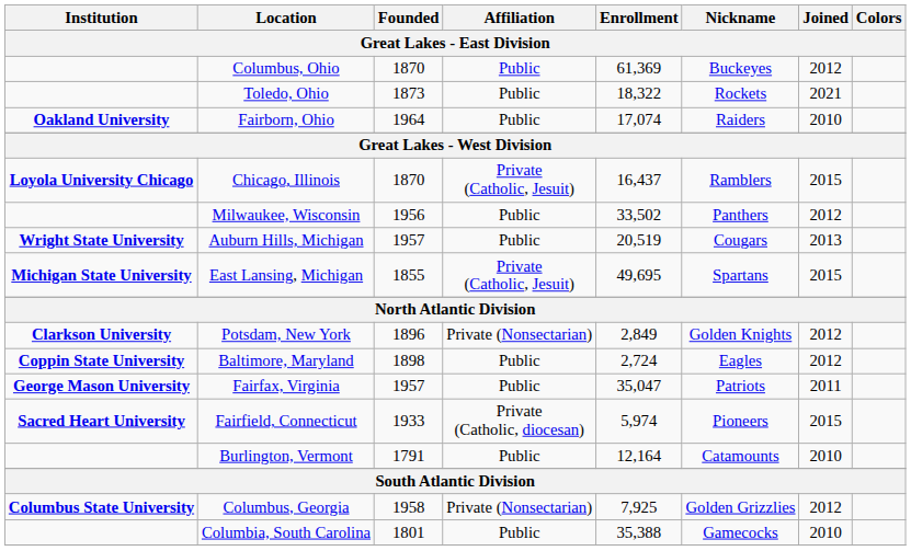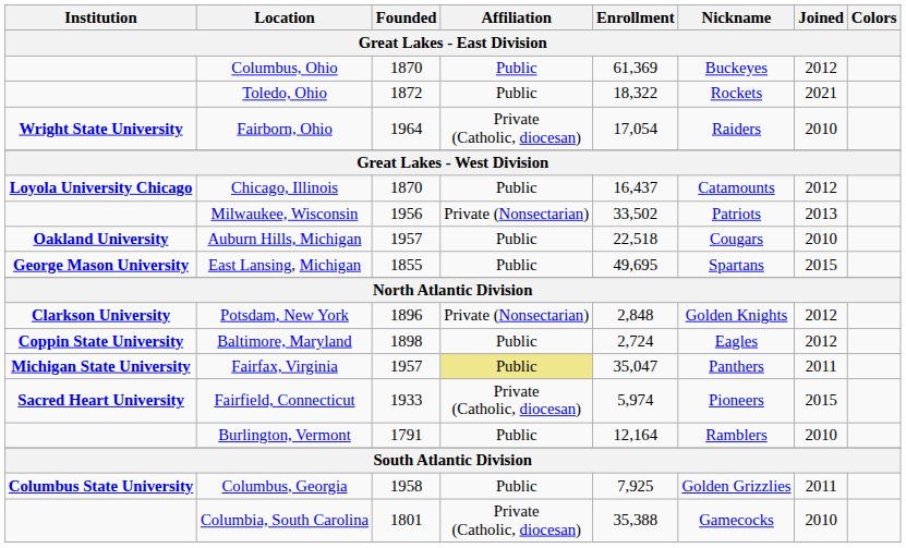Toledo, Ohio | Founded: 1873 -> 1872
Fairborn, Ohio | Institution: Oakland University -> Wright State University
Fairborn, Ohio | Affiliation: Public -> Private (Catholic, diocesan)
Fairborn, Ohio | Enrollment: 17,074 -> 17,054
Chicago, Illinois | Affiliation: Private (Catholic, Jesuit) -> Public
Chicago, Illinois | Nickname: Ramblers -> Catamounts
Chicago, Illinois | Joined: 2015 -> 2012
Milwaukee, Wisconsin | Affiliation: Public -> Private (Nonsectarian)
Milwaukee, Wisconsin | Nickname: Panthers -> Patriots
Milwaukee, Wisconsin | Joined: 2012 -> 2013
Auburn Hills, Michigan | Institution: Wright State University -> Oakland University
Auburn Hills, Michigan | Enrollment: 20,519 -> 22,518
Auburn Hills, Michigan | Joined: 2013 -> 2010
East Lansing, Michigan | Institution: Michigan State University -> George Mason University
East Lansing, Michigan | Affiliation: Private (Catholic, Jesuit) -> Public
Potsdam, New York | Enrollment: 2,849 -> 2,848
Fairfax, Virginia | Institution: George Mason University -> Michigan State University
Fairfax, Virginia | Affiliation: no background -> khaki background
Fairfax, Virginia | Nickname: Patriots -> Panthers
Burlington, Vermont | Nickname: Catamounts -> Ramblers
Columbus, Georgia | Affiliation: Private (Nonsectarian) -> Public
Columbus, Georgia | Joined: 2012 -> 2011
Columbia, South Carolina | Affiliation: Public -> Private (Catholic, diocesan)
